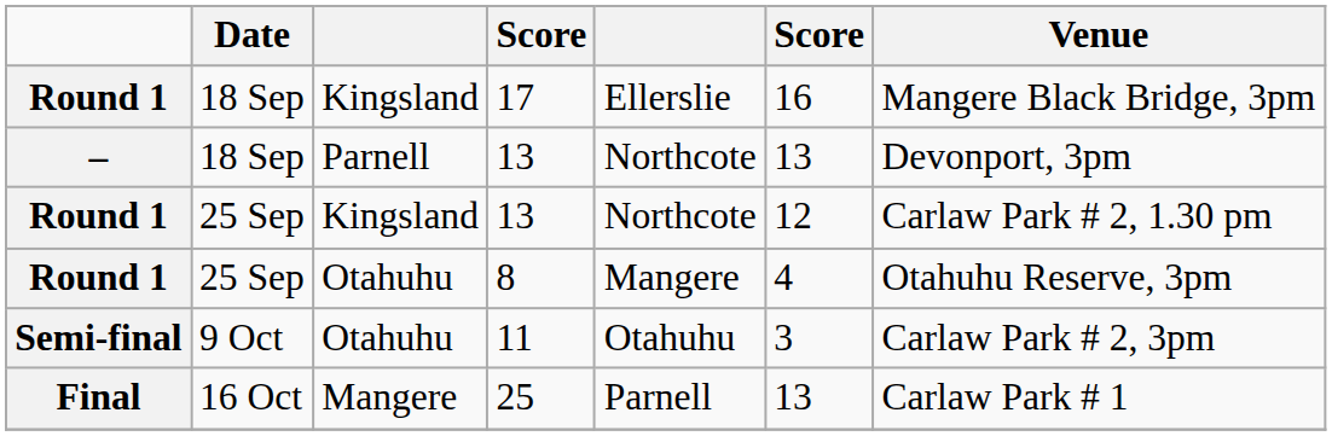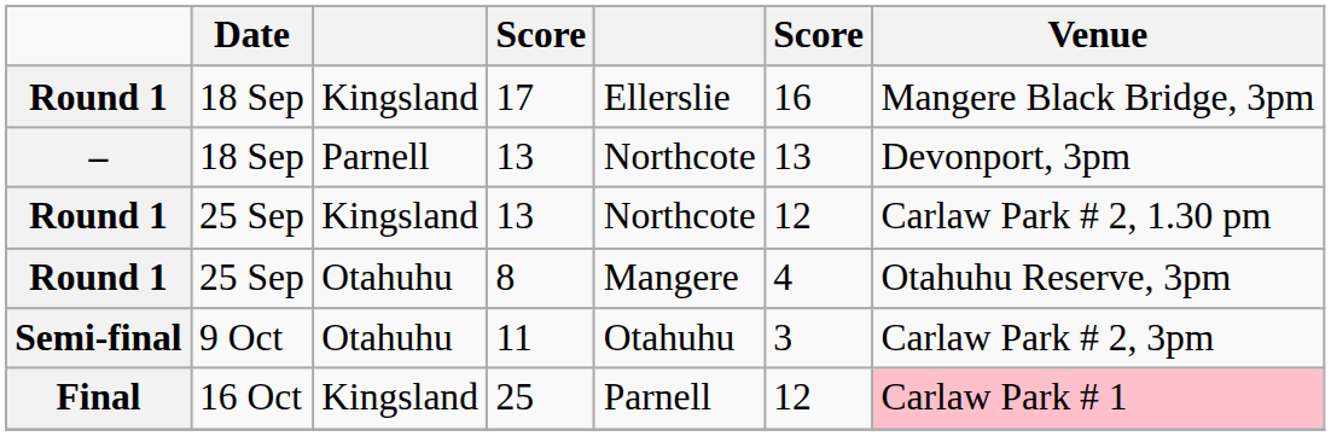25 | column 3: Mangere -> Kingsland
25 | column 6: 13 -> 12
25 | Venue: no background -> pink background
